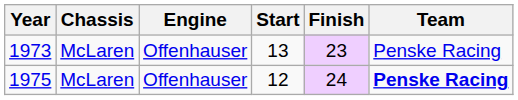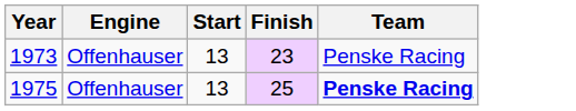- column: Chassis | McLaren | McLaren
1975 | Start: 12 -> 13
1975 | Finish: 24 -> 25
